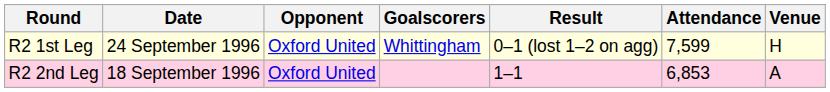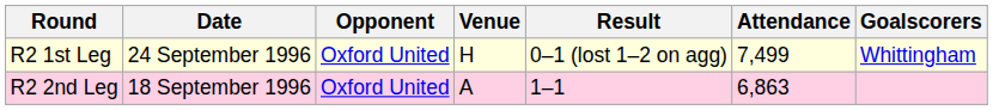columns swapped: Venue <-> Goalscorers
R2 1st Leg | Attendance: 7,599 -> 7,499
R2 2nd Leg | Attendance: 6,853 -> 6,863
